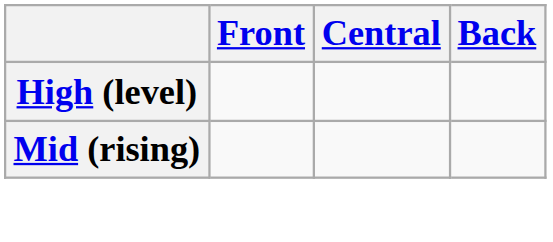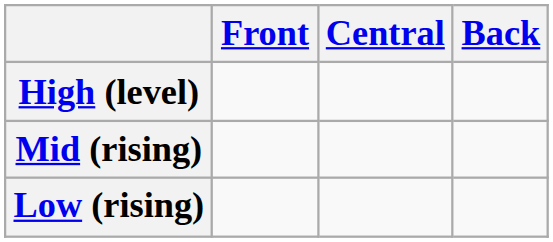+ row: Low (rising)
